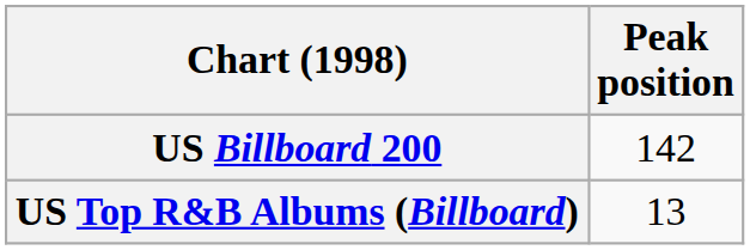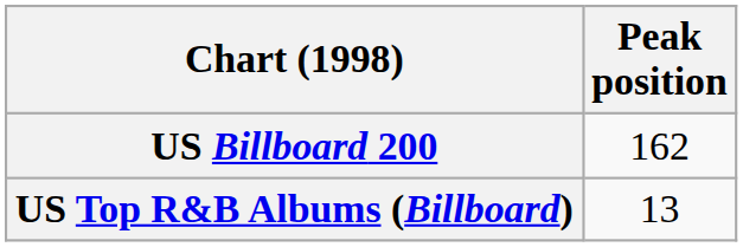US Billboard 200 | Peak position: 142 -> 162
